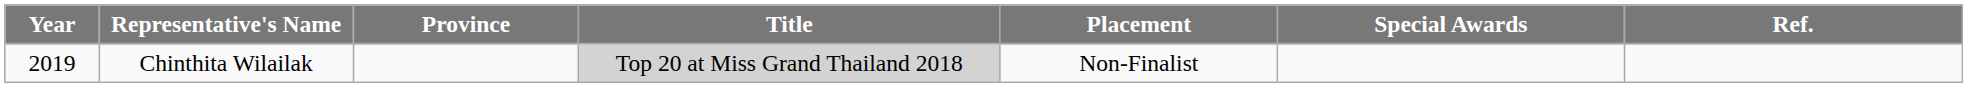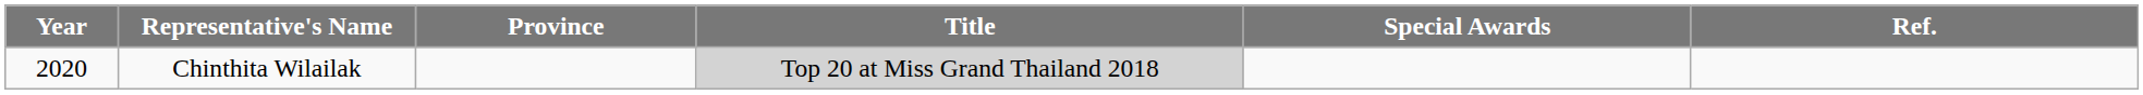- column: Placement | Non-Finalist
Chinthita Wilailak | Year: 2019 -> 2020
